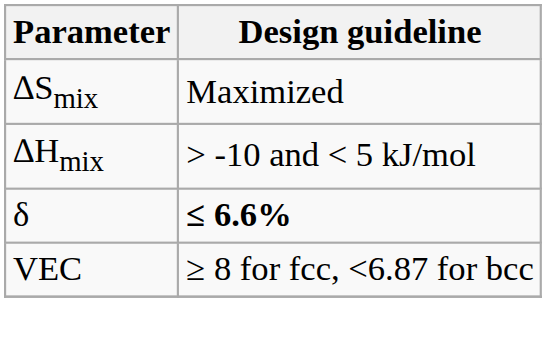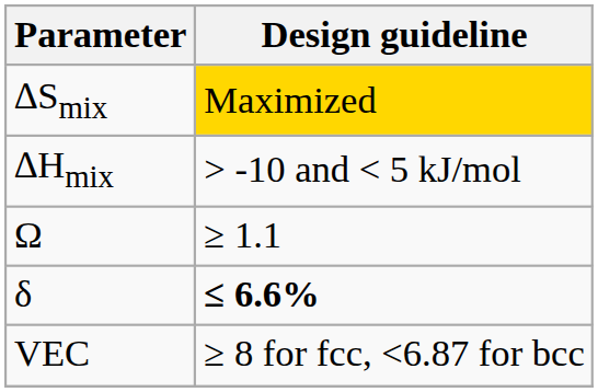∆Smix | Design guideline: no background -> gold background
+ row: Ω | ≥ 1.1
